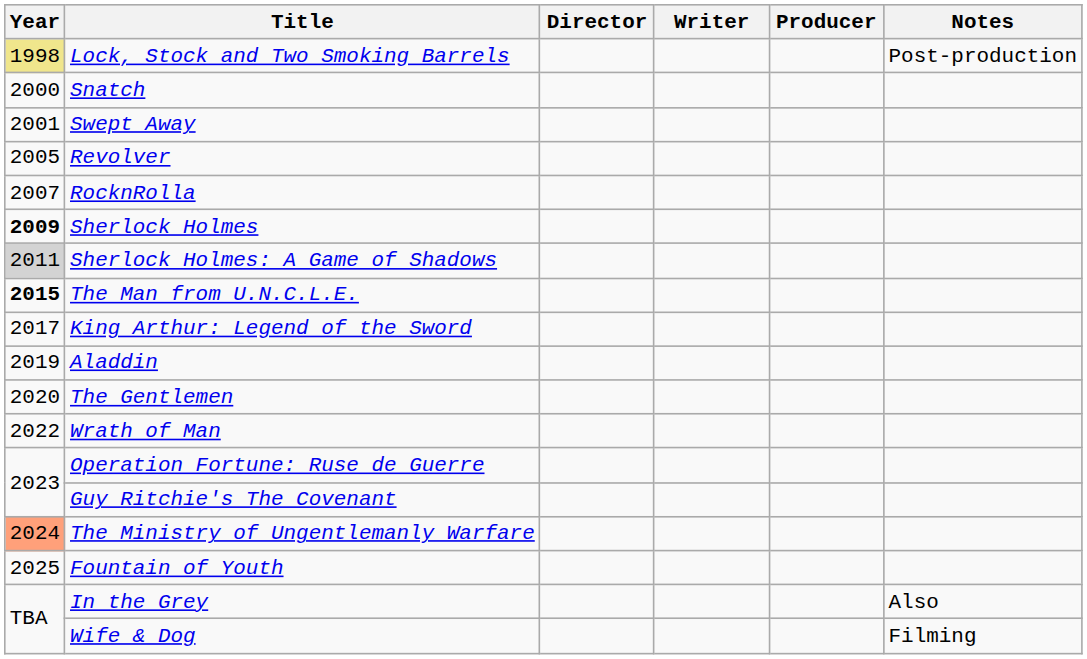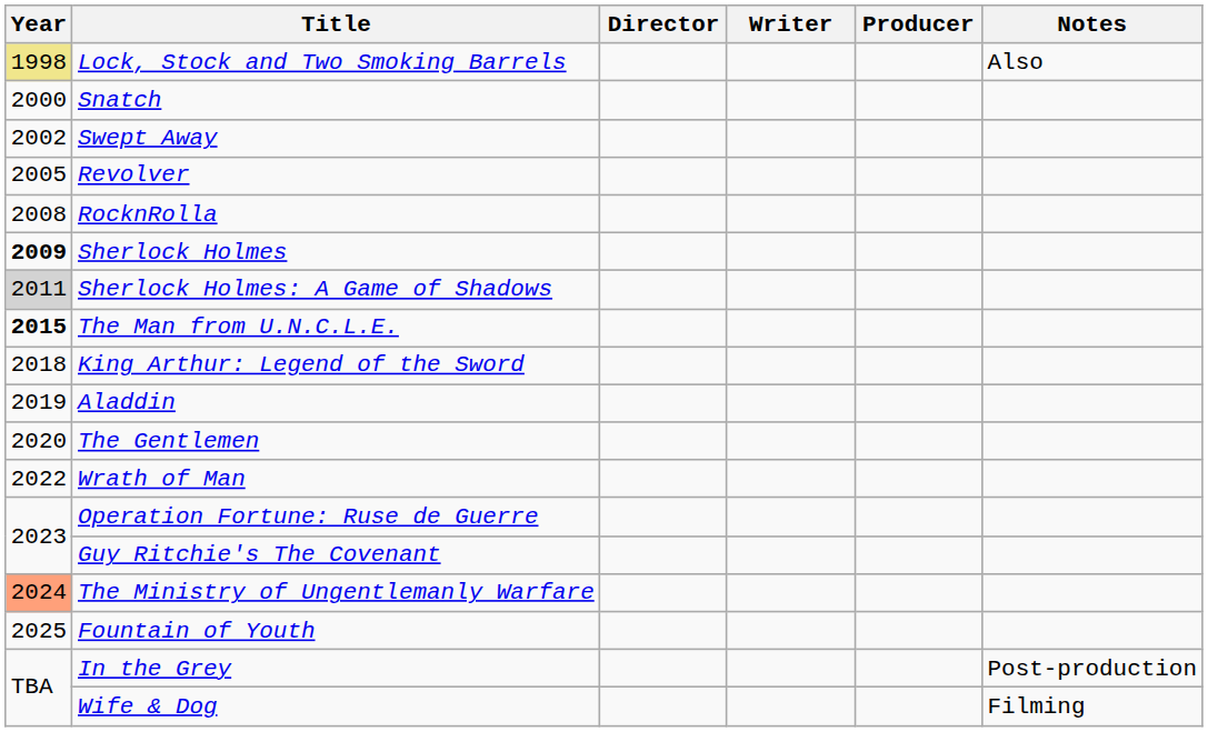Lock, Stock and Two Smoking Barrels | Notes: Post-production -> Also
Swept Away | Year: 2001 -> 2002
RocknRolla | Year: 2007 -> 2008
King Arthur: Legend of the Sword | Year: 2017 -> 2018
In the Grey | Notes: Also -> Post-production
